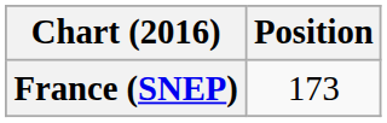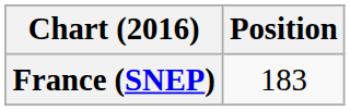France (SNEP) | Position: 173 -> 183
